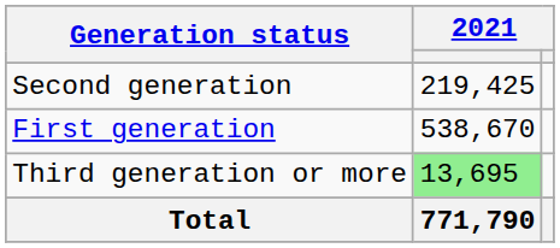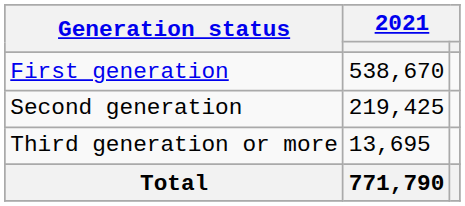rows swapped: First generation <-> Second generation
Third generation or more | column 2: lightgreen background -> no background
